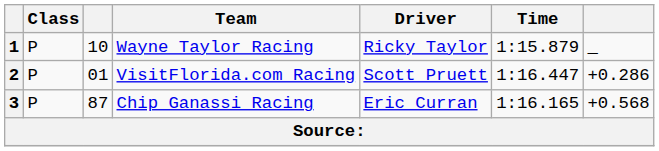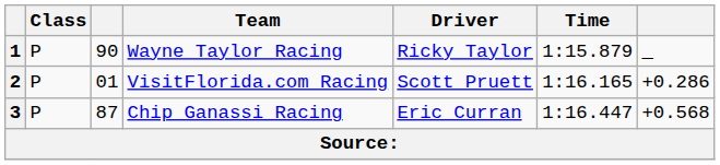1 | column 3: 10 -> 90
2 | Time: 1:16.447 -> 1:16.165
3 | Time: 1:16.165 -> 1:16.447
